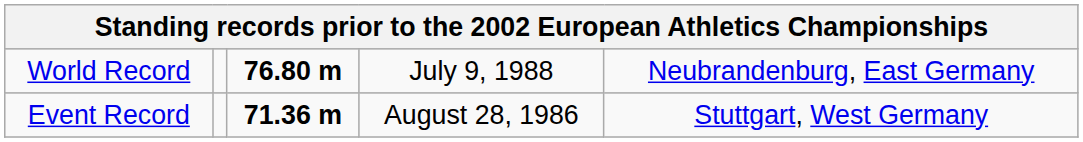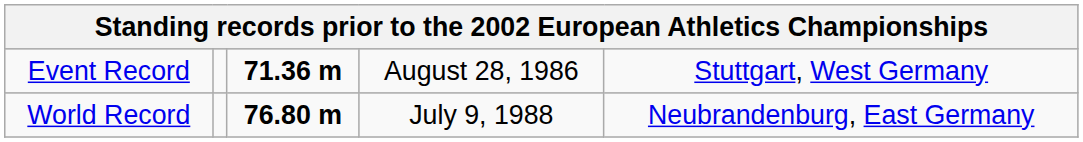rows swapped: World Record <-> Event Record
